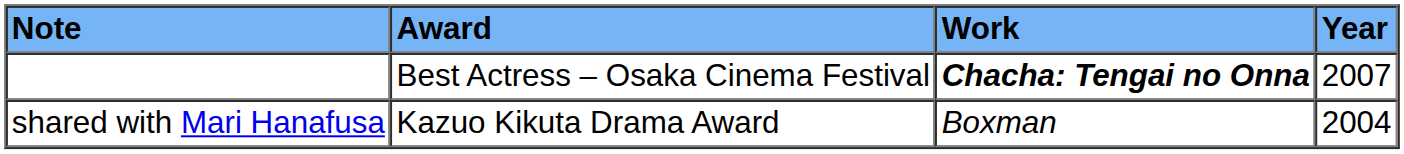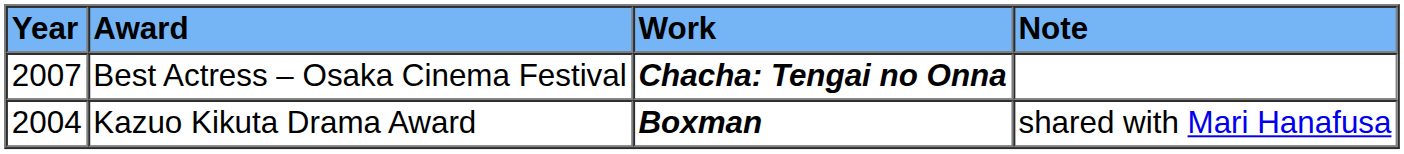columns swapped: Year <-> Note
Kazuo Kikuta Drama Award | Work: normal -> bold
